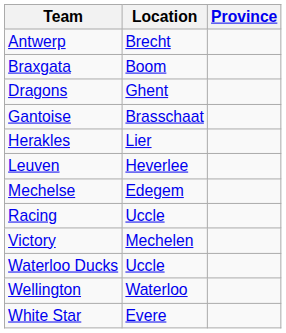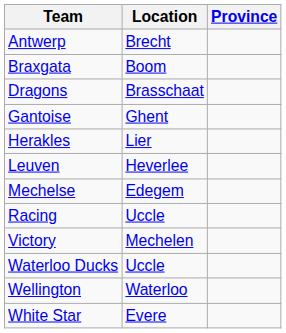Dragons | Location: Ghent -> Brasschaat
Gantoise | Location: Brasschaat -> Ghent
